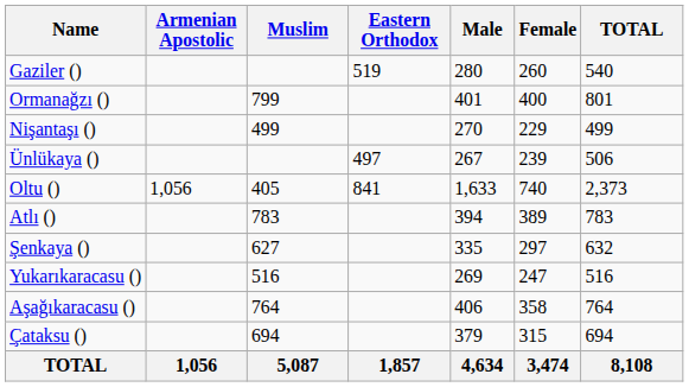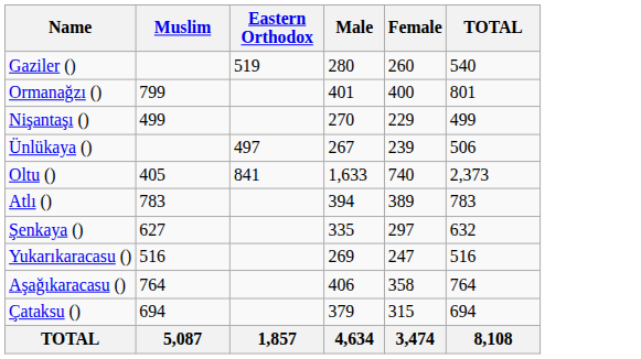- column: Armenian Apostolic | 1,056 | 1,056
